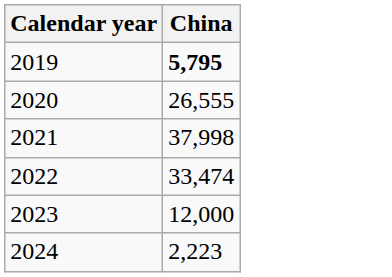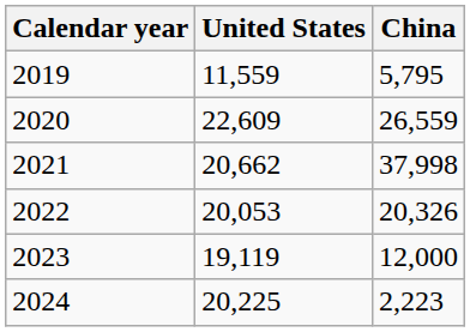+ column: United States | 11,559 | 22,609 | 20,662 | 20,053 | 19,119 | 20,225
2019 | China: bold -> normal
2020 | China: 26,555 -> 26,559
2022 | China: 33,474 -> 20,326
